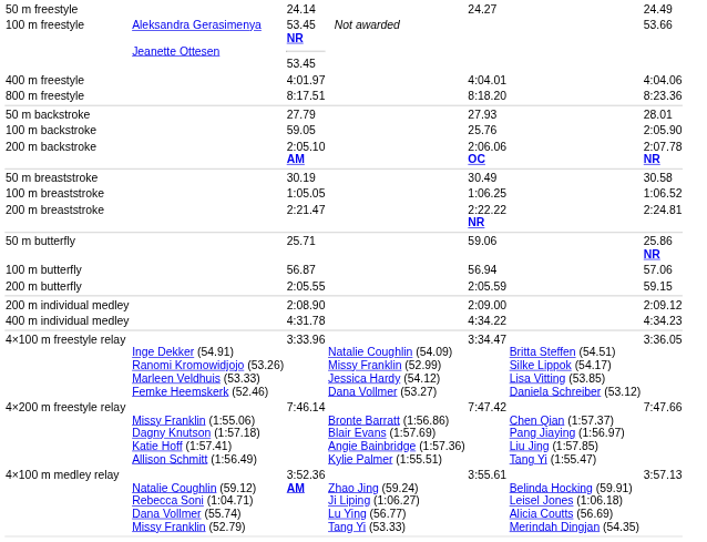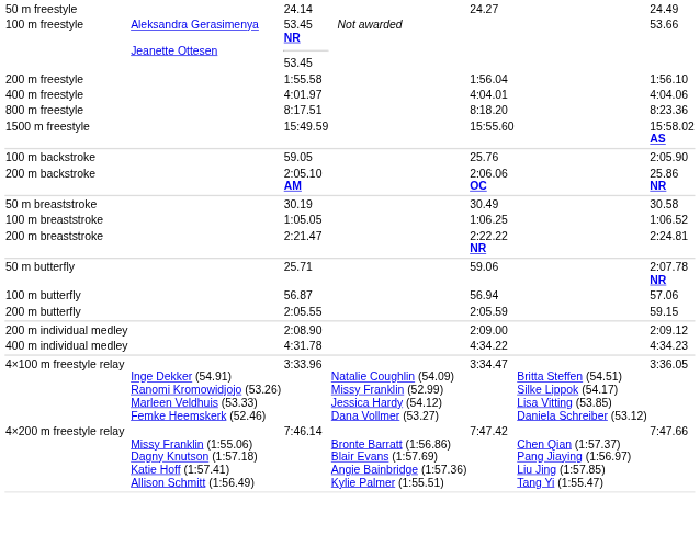+ row: 200 m freestyle | 1:55.58 | 1:56.04 | 1:56.10
+ row: 1500 m freestyle | 15:49.59 | 15:55.60 | 15:58.02 AS
- row: 50 m backstroke | 27.79 | 27.93 | 28.01
200 m backstroke | column 7: 2:07.78 NR -> 25.86 NR
50 m butterfly | column 7: 25.86 NR -> 2:07.78 NR
- row: 4×100 m medley relay | Natalie Coughlin (59.12) Rebecca Soni (1:04.71) Dana Vollmer (55.74) Missy Franklin (52.79) | 3:52.36 AM | Zhao Jing (59.24) Ji Liping (1:06.27) Lu Ying (56.77) Tang Yi (53.33) | 3:55.61 | Belinda Hocking (59.91) Leisel Jones (1:06.18) Alicia Coutts (56.69) Merindah Dingjan (54.35) | 3:57.13
